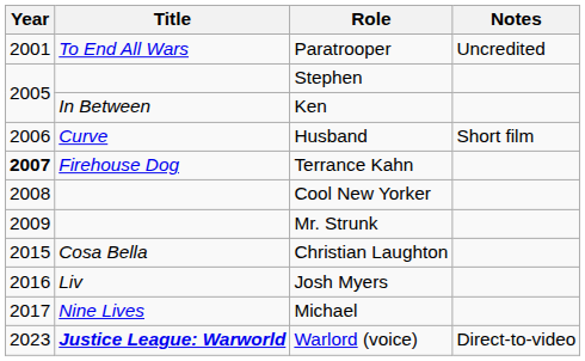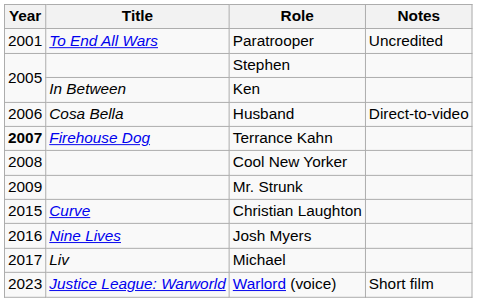Husband | Title: Curve -> Cosa Bella
Husband | Notes: Short film -> Direct-to-video
Christian Laughton | Title: Cosa Bella -> Curve
Josh Myers | Title: Liv -> Nine Lives
Michael | Title: Nine Lives -> Liv
Warlord (voice) | Title: bold -> normal
Warlord (voice) | Notes: Direct-to-video -> Short film
